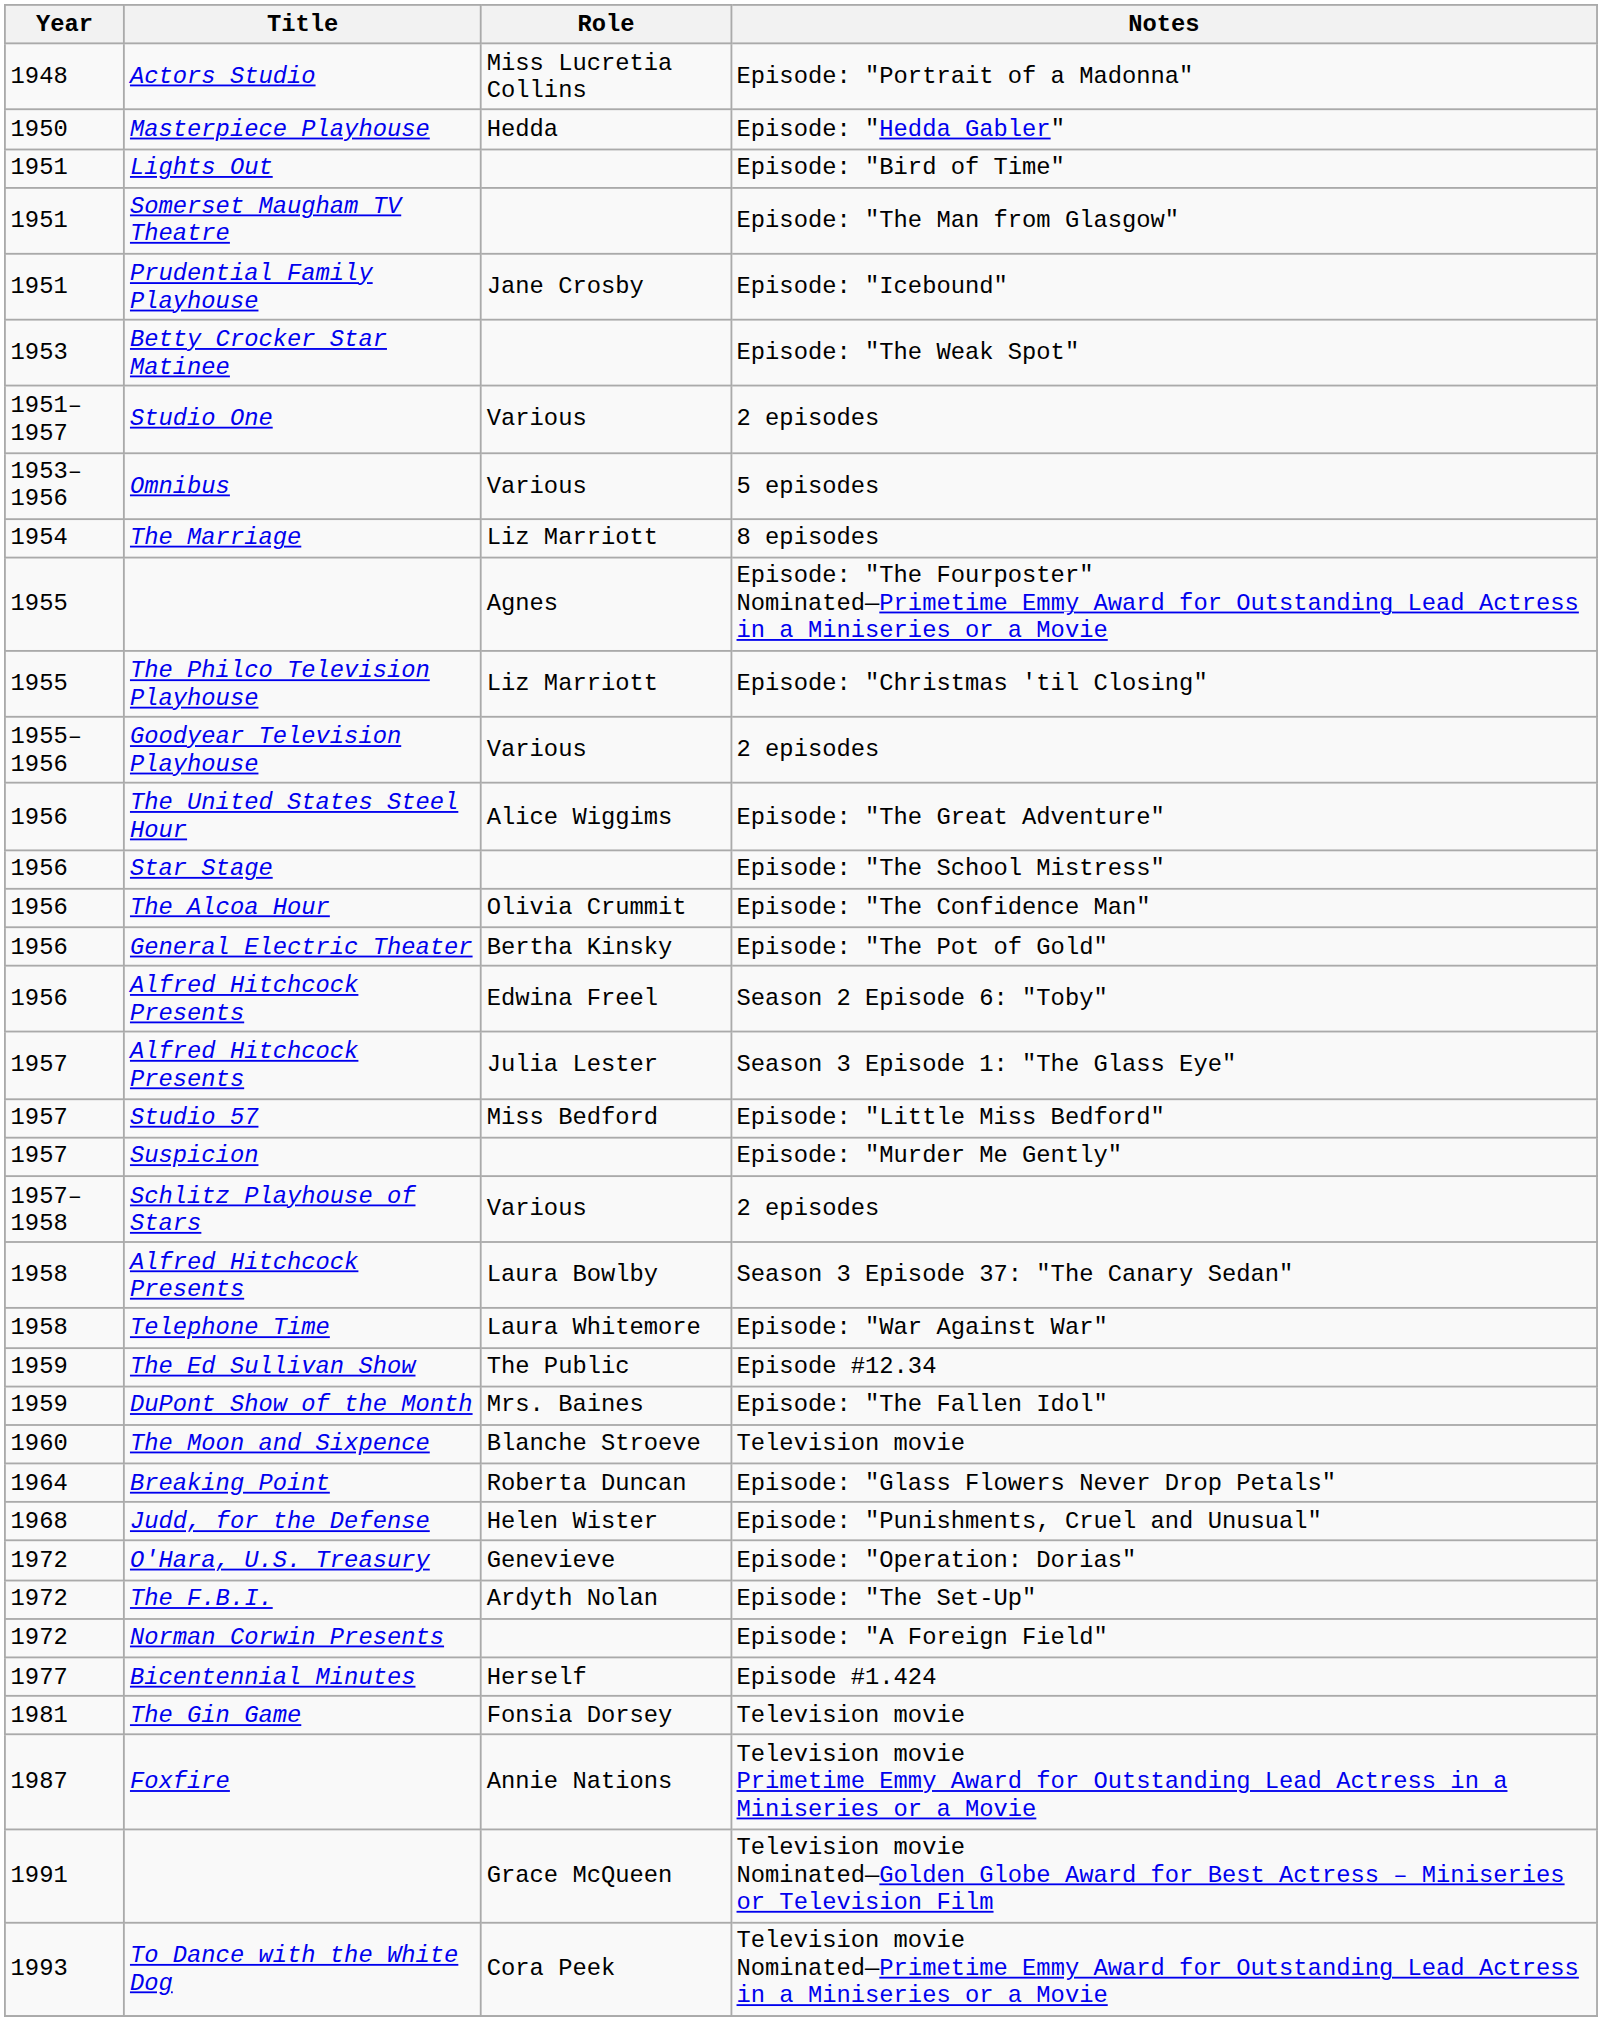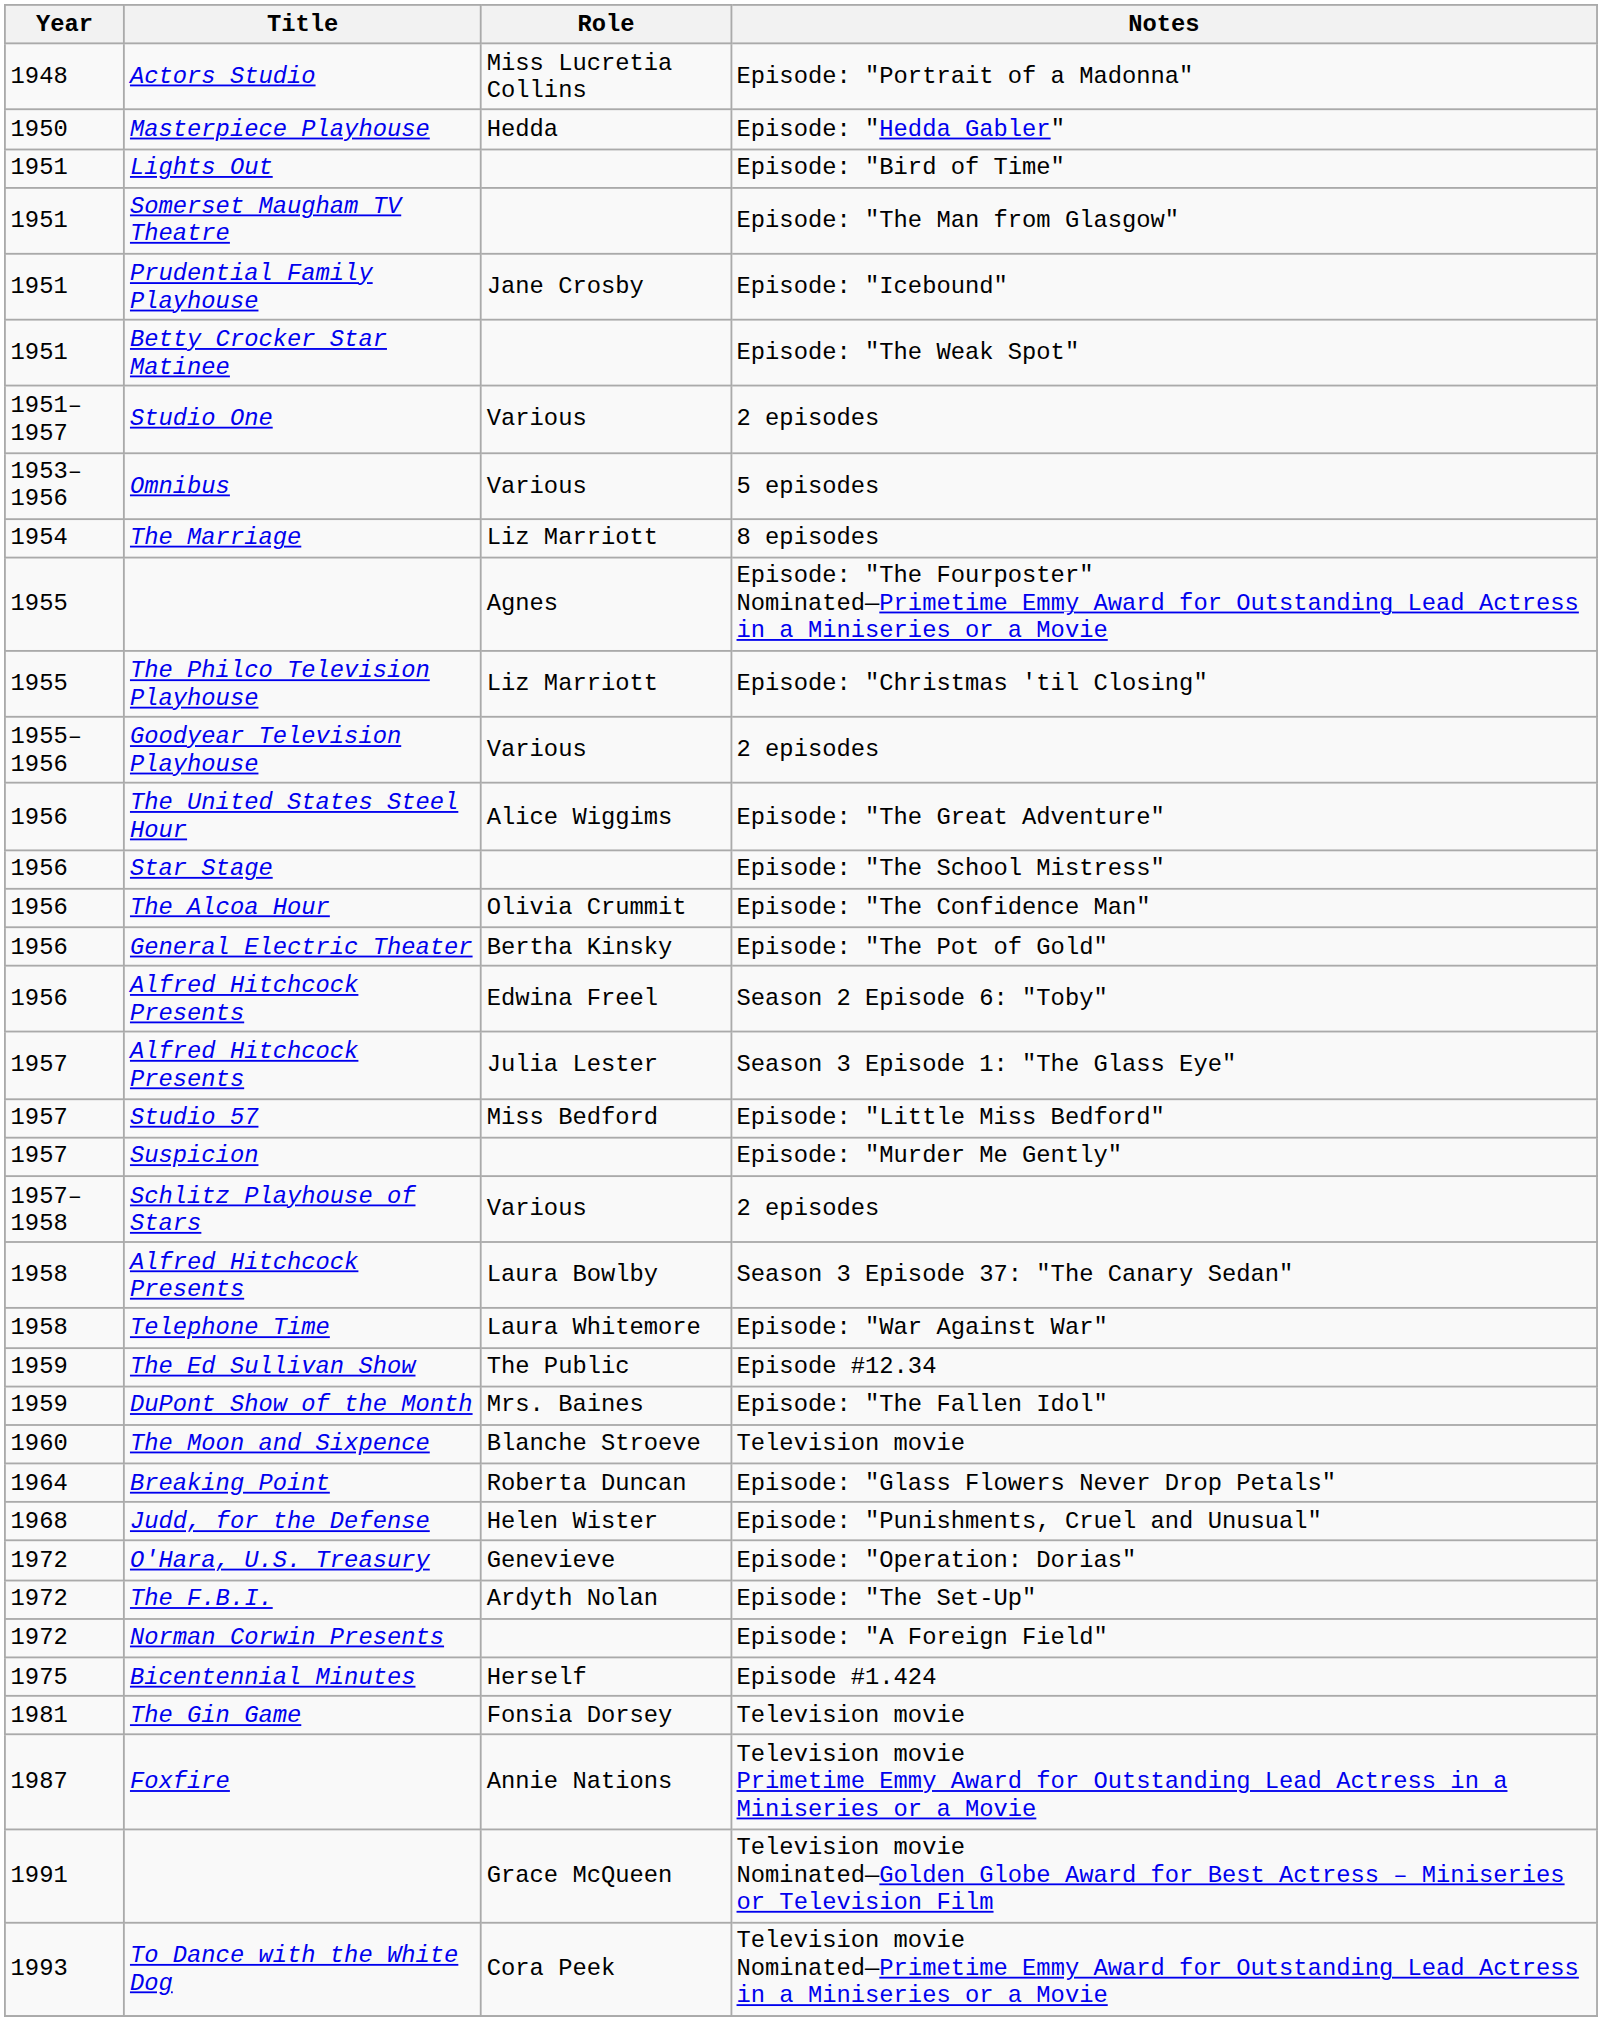Betty Crocker Star Matinee | Year: 1953 -> 1951
Bicentennial Minutes | Year: 1977 -> 1975
